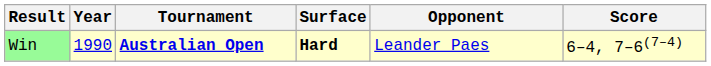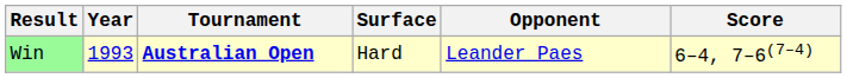Win | Year: 1990 -> 1993
Win | Surface: bold -> normal
